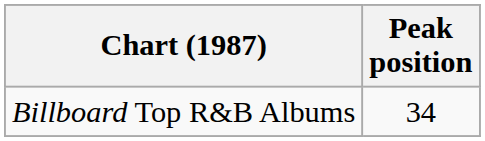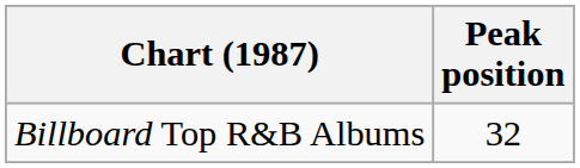Billboard Top R&B Albums | Peak position: 34 -> 32
